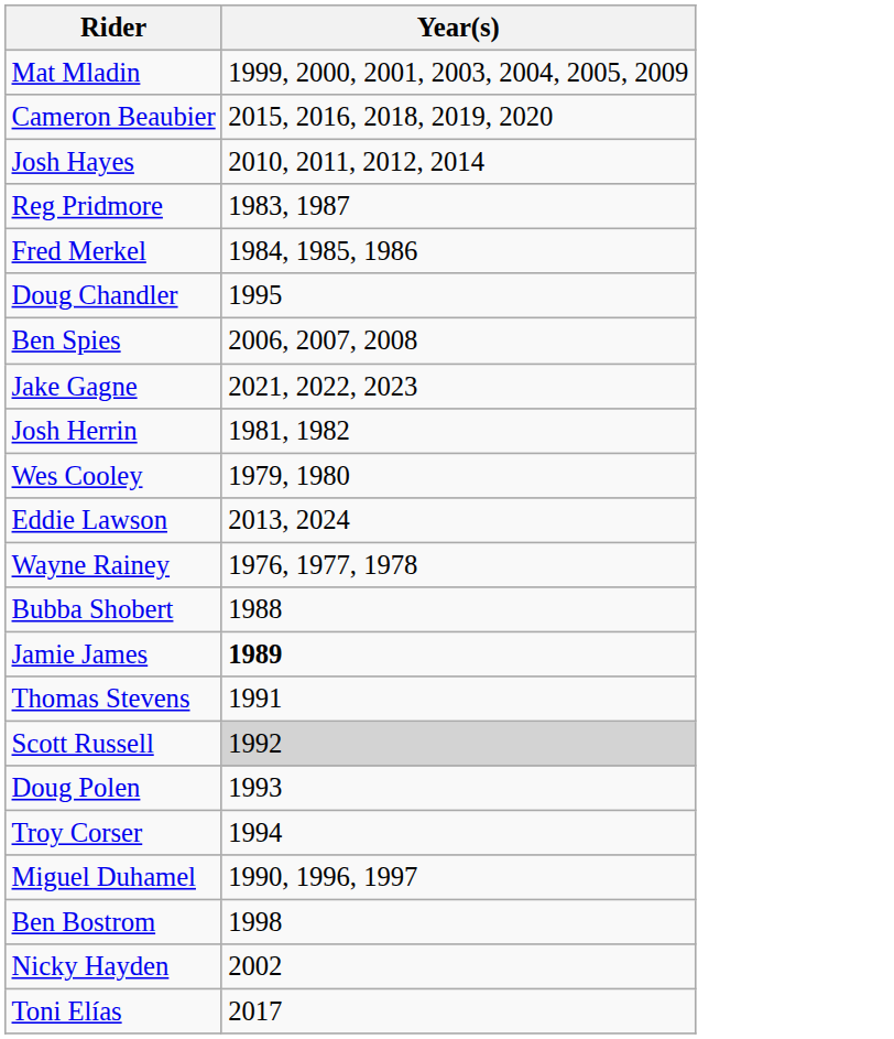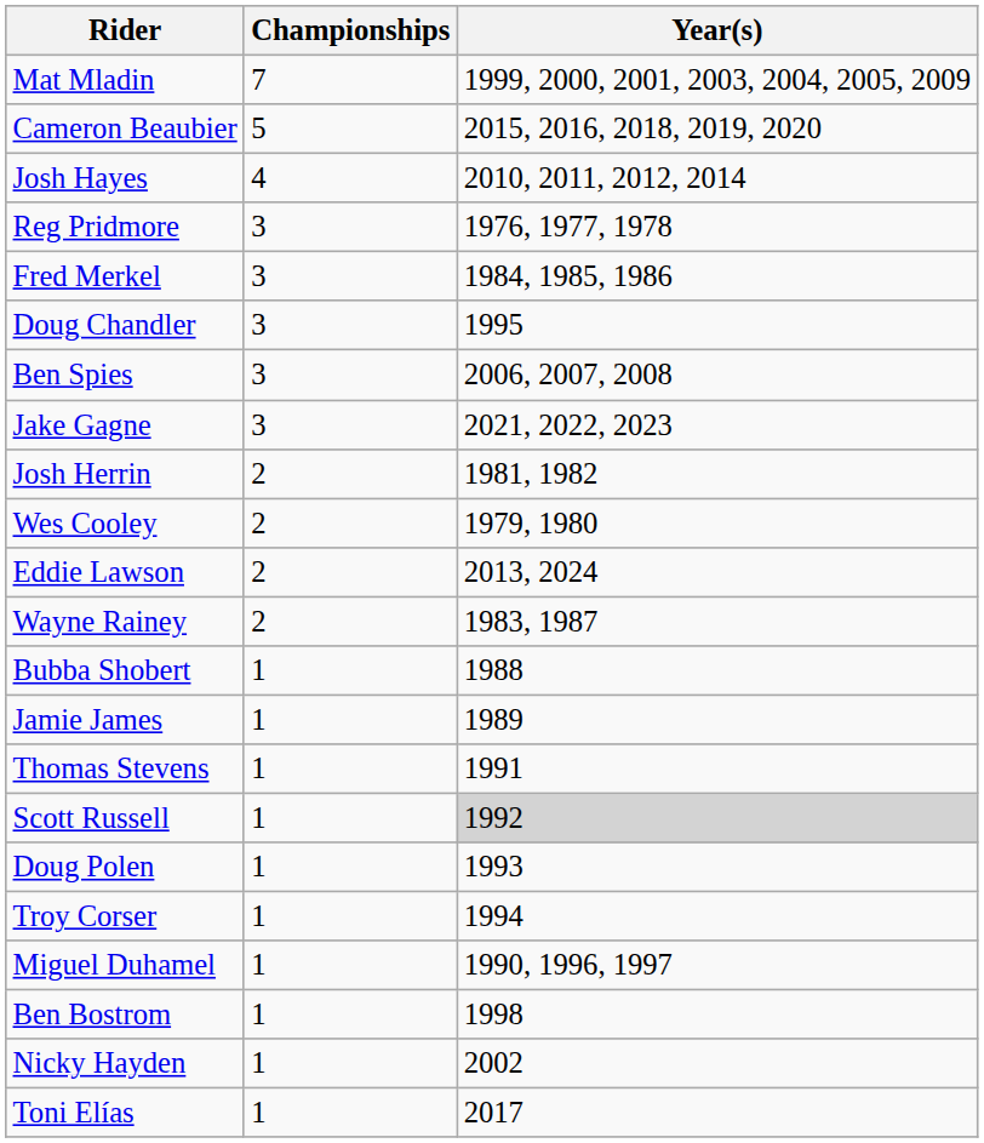+ column: Championships | 7 | 5 | 4 | 3 | 3 | 3 | 3 | 3 | 2 | 2 | 2 | 2 | 1 | 1 | 1 | 1 | 1 | 1 | 1 | 1 | 1 | 1
Reg Pridmore | Year(s): 1983, 1987 -> 1976, 1977, 1978
Wayne Rainey | Year(s): 1976, 1977, 1978 -> 1983, 1987
Jamie James | Year(s): bold -> normal
